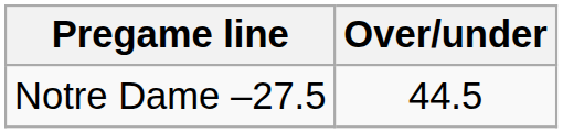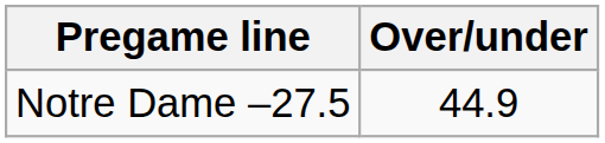Notre Dame –27.5 | Over/under: 44.5 -> 44.9
